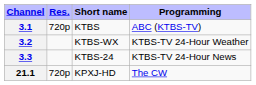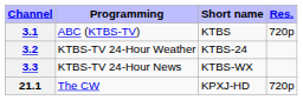columns swapped: Res. <-> Programming
3.2 | Short name: KTBS-WX -> KTBS-24
3.3 | Short name: KTBS-24 -> KTBS-WX
